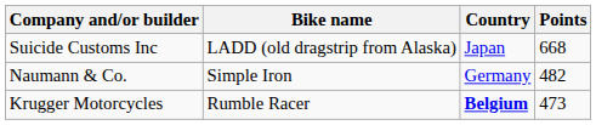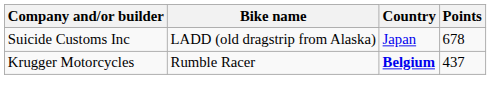Suicide Customs Inc | Points: 668 -> 678
- row: Naumann & Co. | Simple Iron | Germany | 482
Krugger Motorcycles | Points: 473 -> 437
